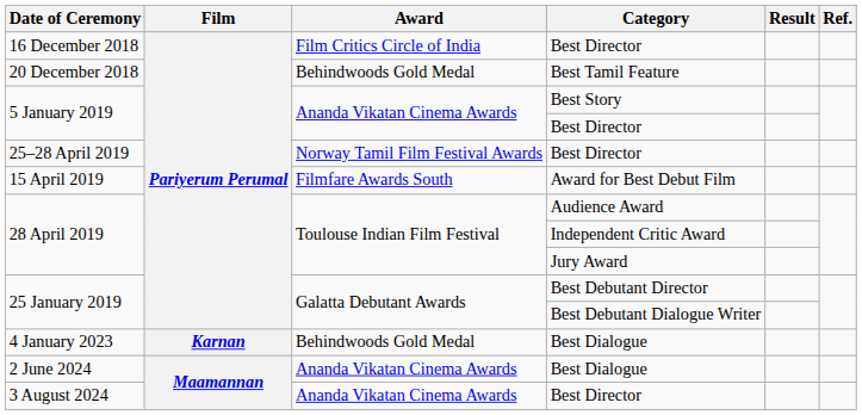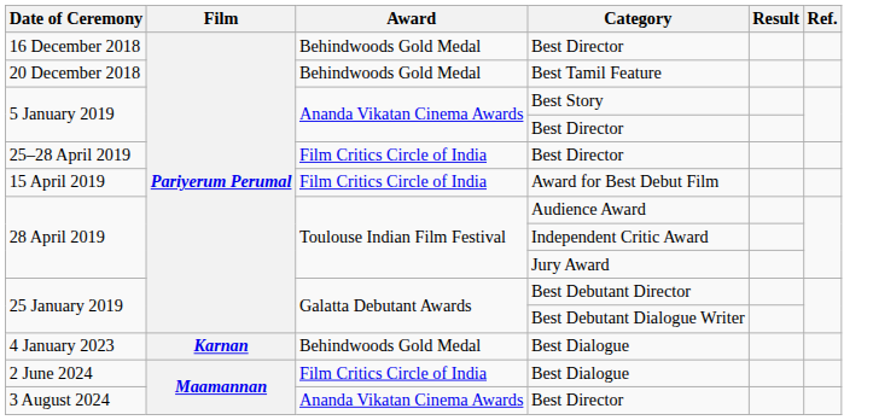16 December 2018 | Award: Film Critics Circle of India -> Behindwoods Gold Medal
25–28 April 2019 | Award: Norway Tamil Film Festival Awards -> Film Critics Circle of India
15 April 2019 | Award: Filmfare Awards South -> Film Critics Circle of India
2 June 2024 | Award: Ananda Vikatan Cinema Awards -> Film Critics Circle of India
